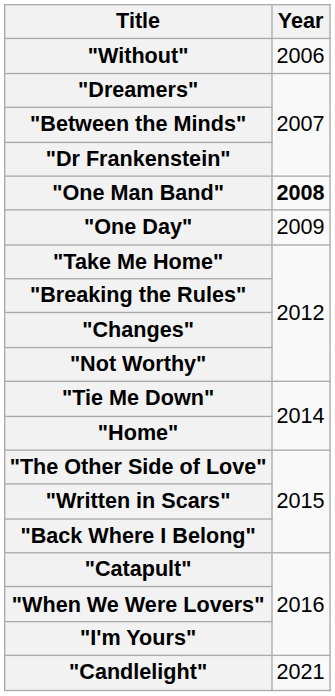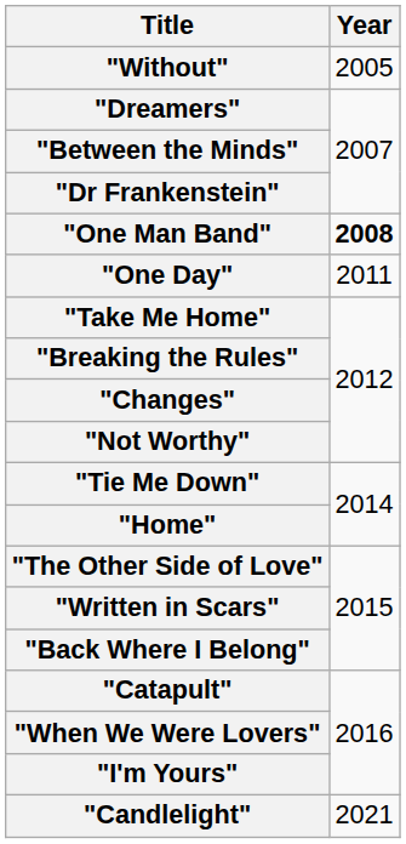"Without" | Year: 2006 -> 2005
"One Day" | Year: 2009 -> 2011
